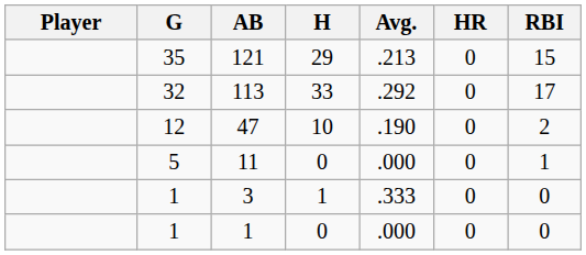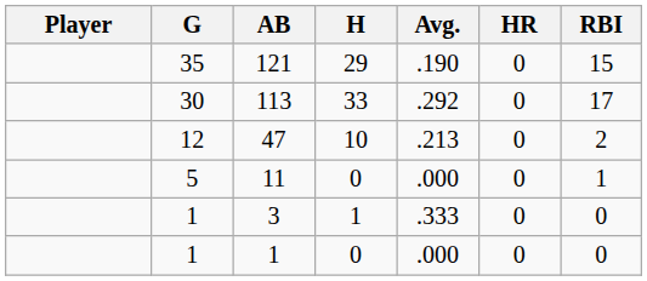121 | Avg.: .213 -> .190
113 | G: 32 -> 30
47 | Avg.: .190 -> .213
